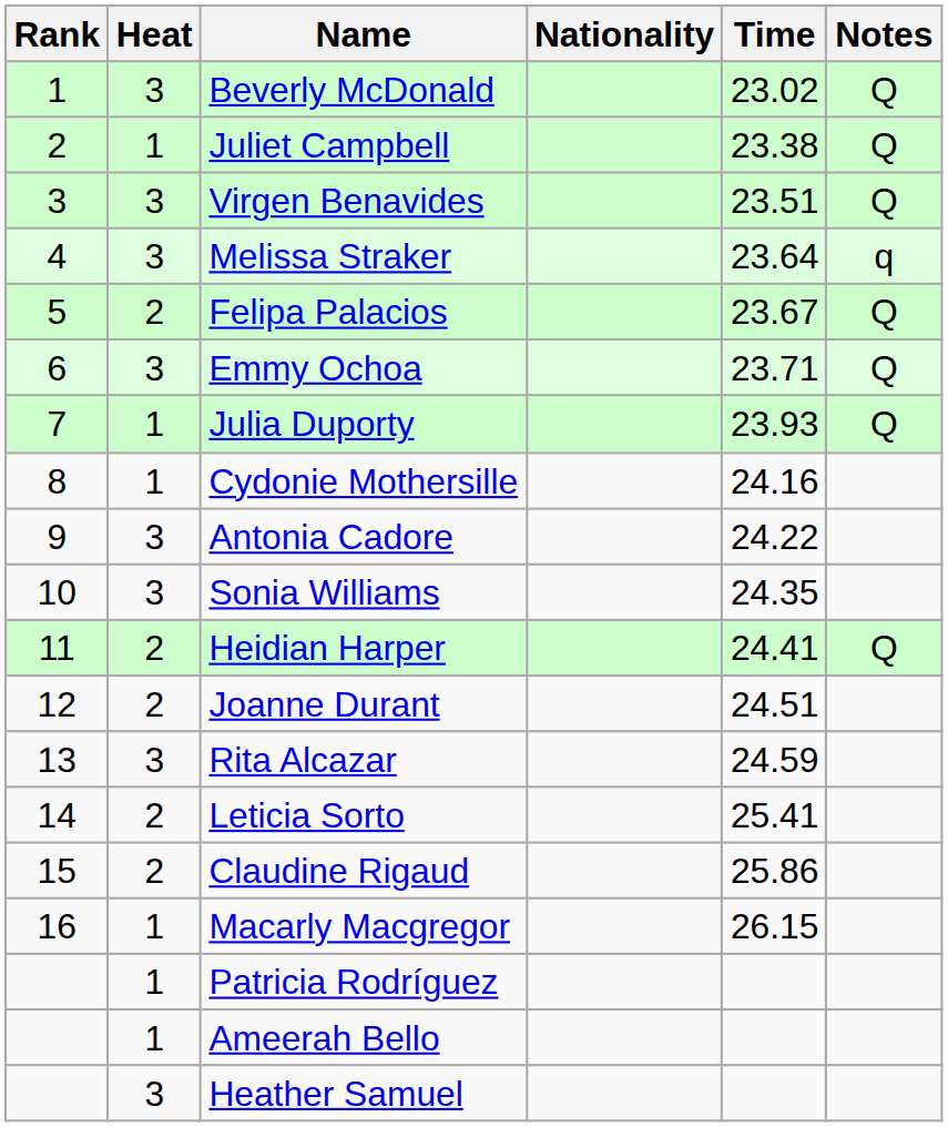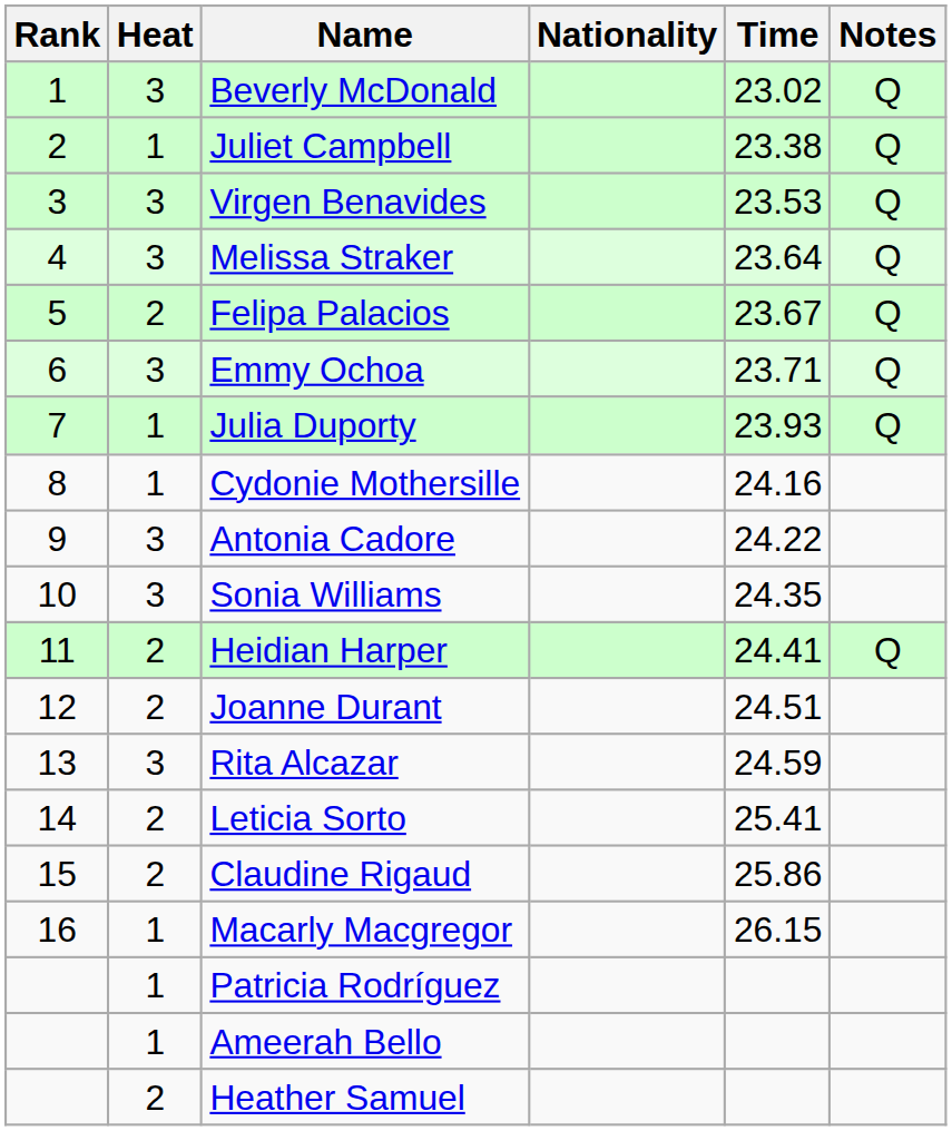Virgen Benavides | Time: 23.51 -> 23.53
Melissa Straker | Notes: q -> Q
Heather Samuel | Heat: 3 -> 2
